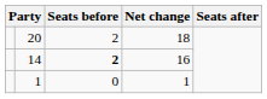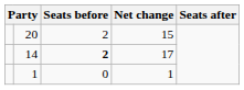20 | Net change: 18 -> 15
14 | Net change: 16 -> 17
